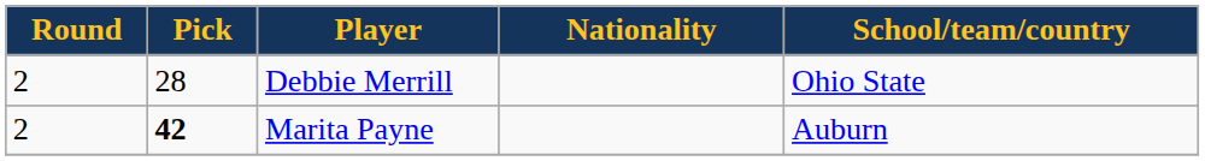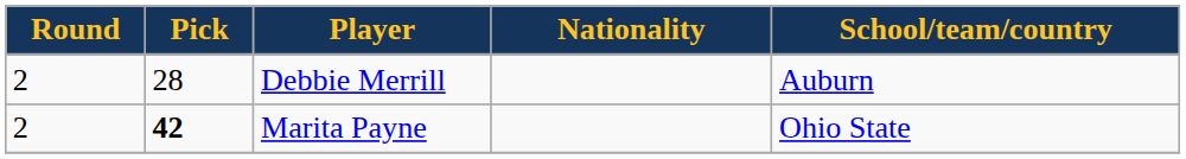Debbie Merrill | School/team/country: Ohio State -> Auburn
Marita Payne | School/team/country: Auburn -> Ohio State
